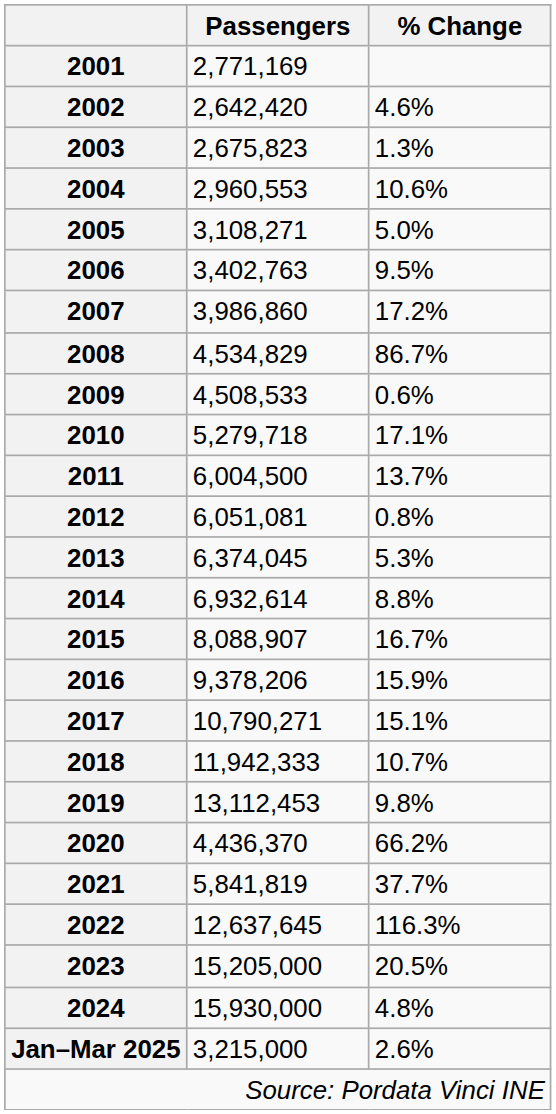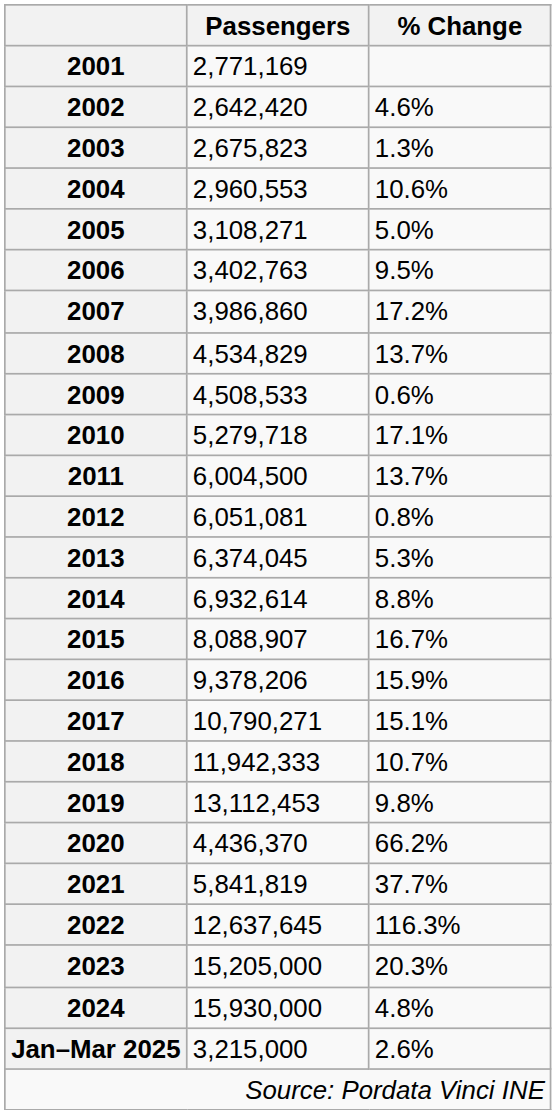2008 | % Change: 86.7% -> 13.7%
2023 | % Change: 20.5% -> 20.3%
